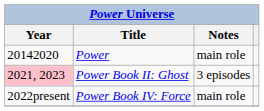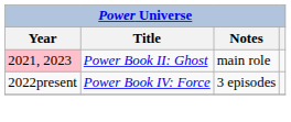- row: 20142020 | Power | main role
Power Book II: Ghost | Notes: 3 episodes -> main role
Power Book IV: Force | Notes: main role -> 3 episodes
